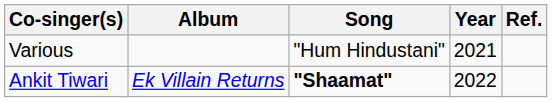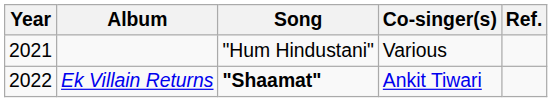columns swapped: Year <-> Co-singer(s)
